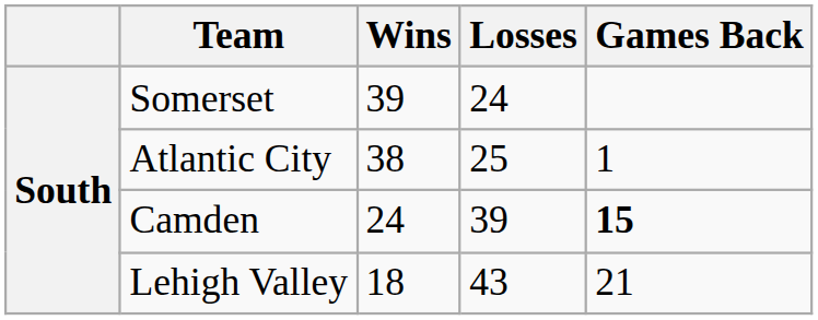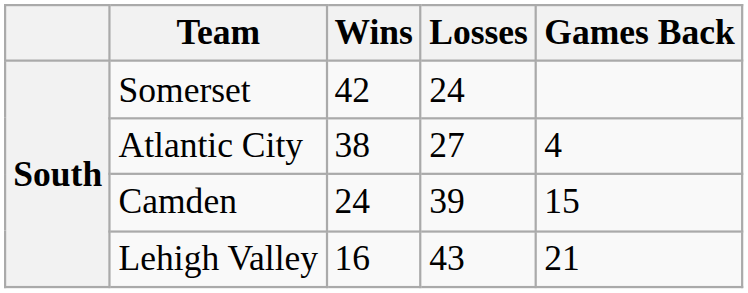Somerset | Wins: 39 -> 42
Atlantic City | Losses: 25 -> 27
Atlantic City | Games Back: 1 -> 4
Camden | Games Back: bold -> normal
Lehigh Valley | Wins: 18 -> 16
